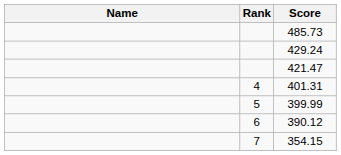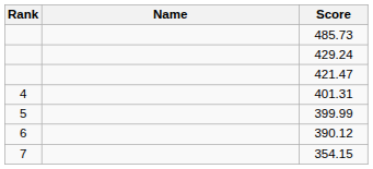columns swapped: Rank <-> Name
